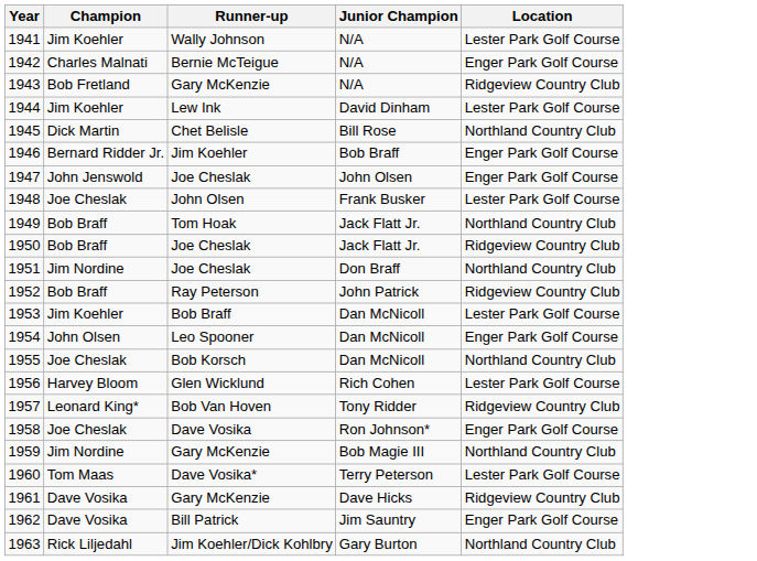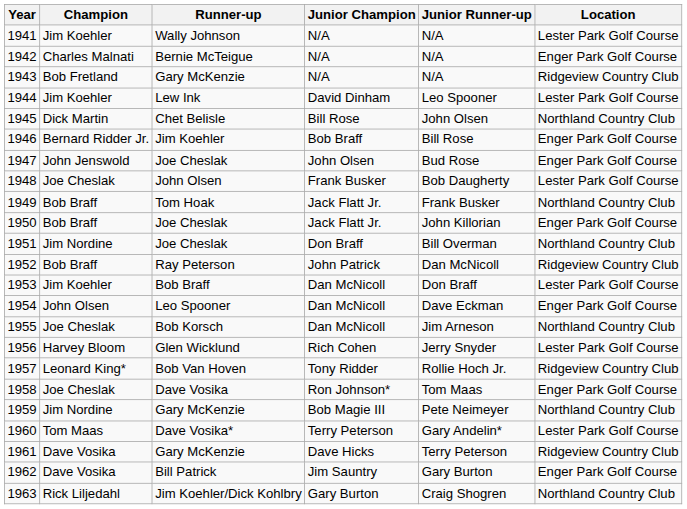+ column: Junior Runner-up | N/A | N/A | N/A | Leo Spooner | John Olsen | Bill Rose | Bud Rose | Bob Daugherty | Frank Busker | John Killorian | Bill Overman | Dan McNicoll | Don Braff | Dave Eckman | Jim Arneson | Jerry Snyder | Rollie Hoch Jr. | Tom Maas | Pete Neimeyer | Gary Andelin* | Terry Peterson | Gary Burton | Craig Shogren
1950 | Location: Ridgeview Country Club -> Enger Park Golf Course
